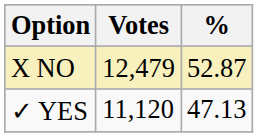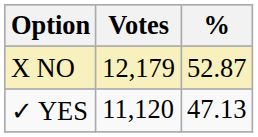X NO | Votes: 12,479 -> 12,179
